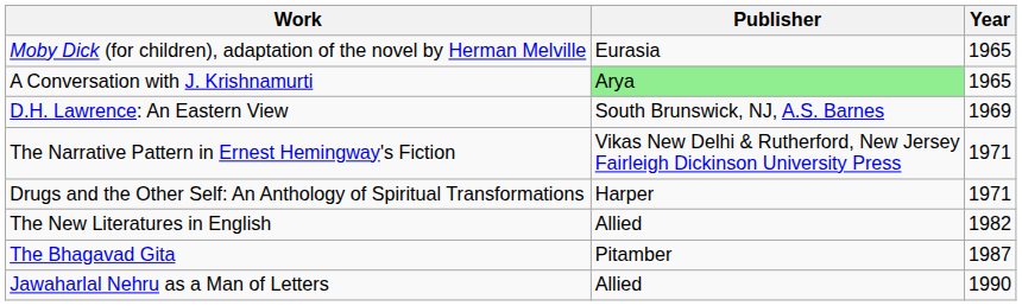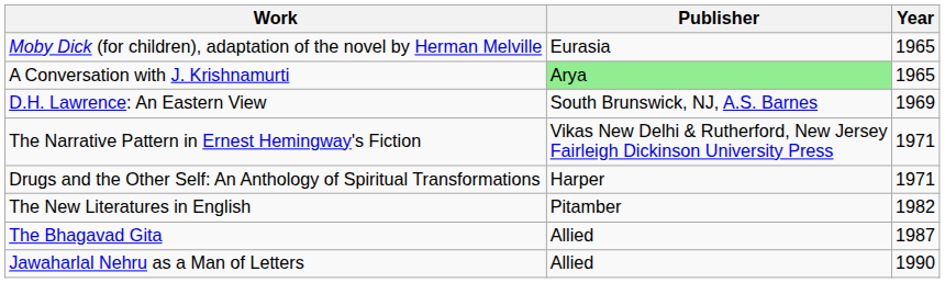The New Literatures in English | Publisher: Allied -> Pitamber
The Bhagavad Gita | Publisher: Pitamber -> Allied
